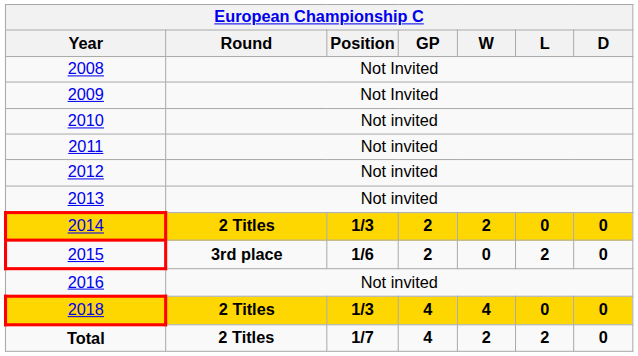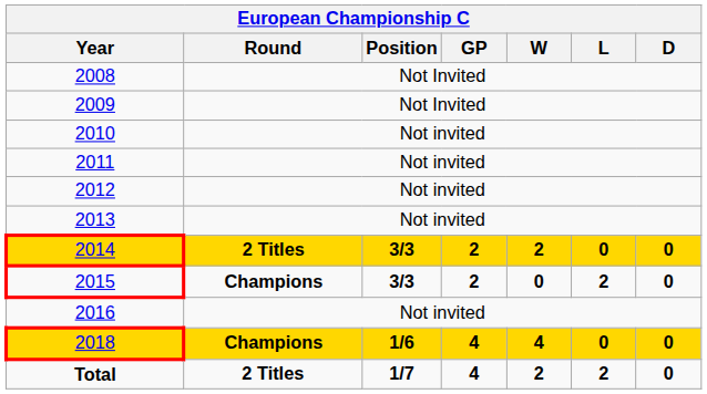2014 | Position: 1/3 -> 3/3
2015 | Round: 3rd place -> Champions
2015 | Position: 1/6 -> 3/3
2018 | Round: 2 Titles -> Champions
2018 | Position: 1/3 -> 1/6
